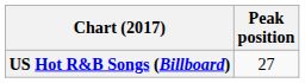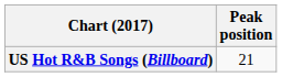US Hot R&B Songs (Billboard) | Peak position: 27 -> 21
